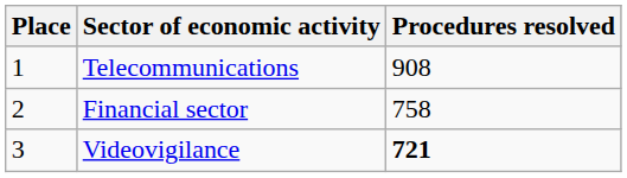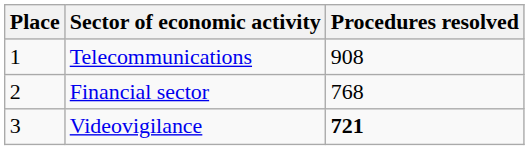Financial sector | Procedures resolved: 758 -> 768
